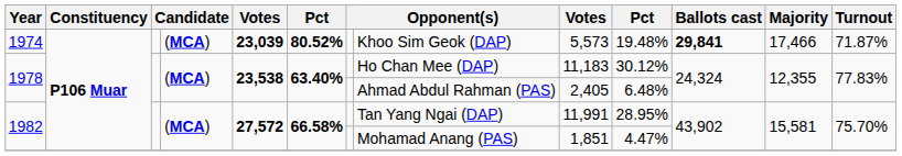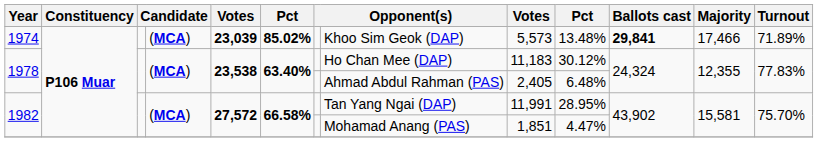1974 | column 6: 80.52% -> 85.02%
1974 | column 10: 19.48% -> 13.48%
1974 | Turnout: 71.87% -> 71.89%
